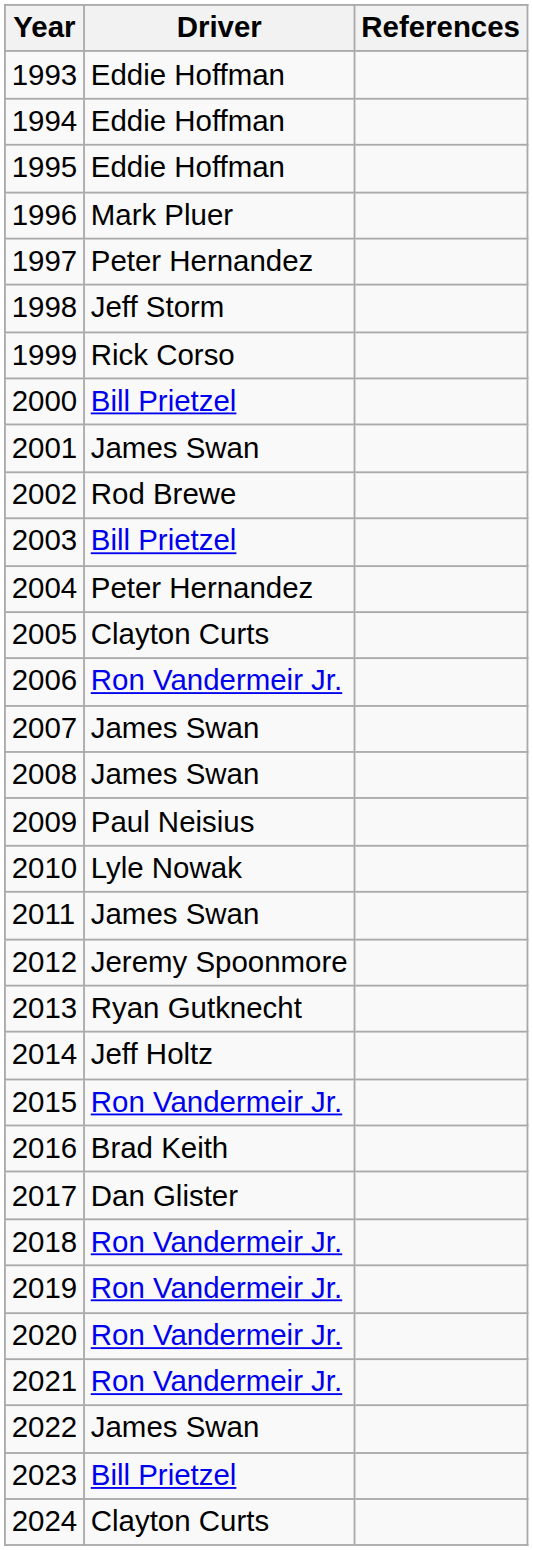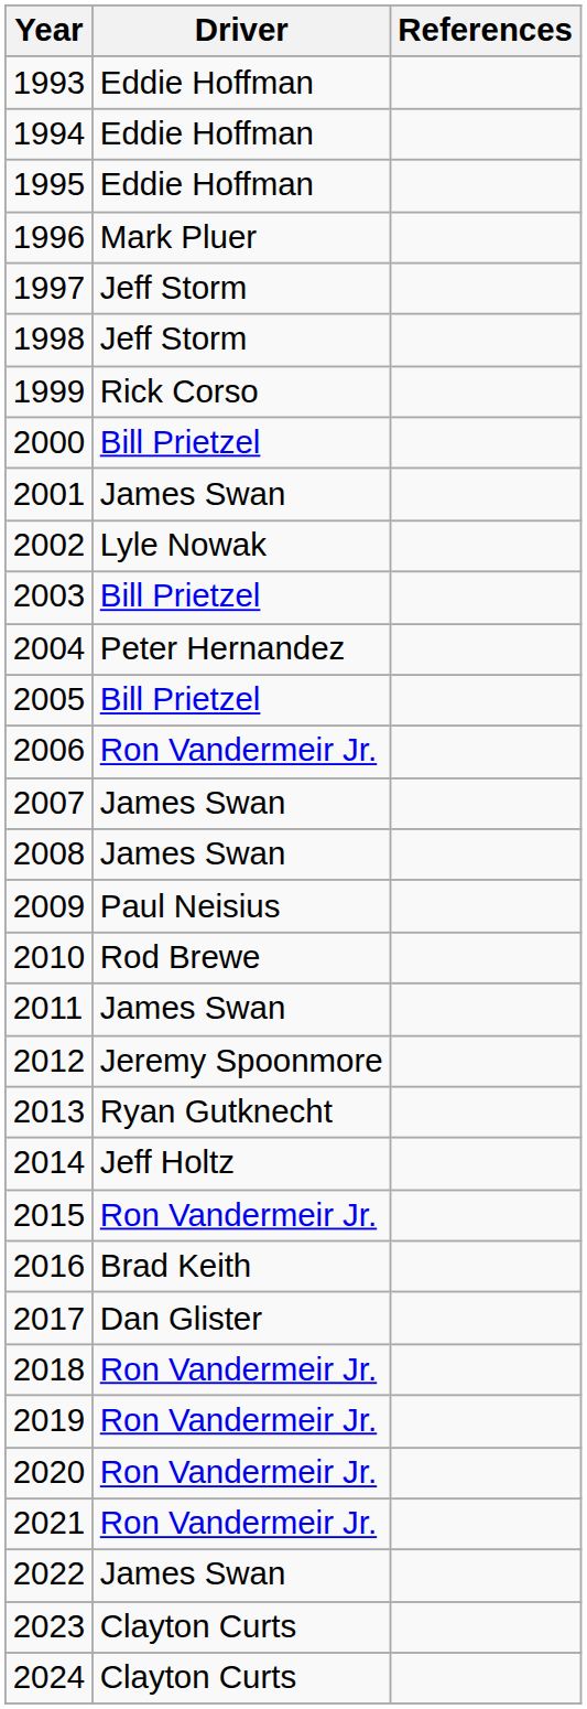1997 | Driver: Peter Hernandez -> Jeff Storm
2002 | Driver: Rod Brewe -> Lyle Nowak
2005 | Driver: Clayton Curts -> Bill Prietzel
2010 | Driver: Lyle Nowak -> Rod Brewe
2023 | Driver: Bill Prietzel -> Clayton Curts
